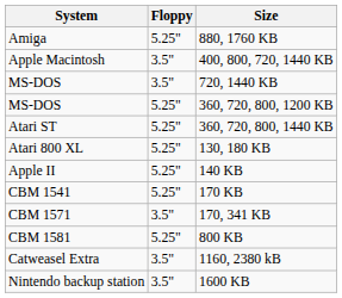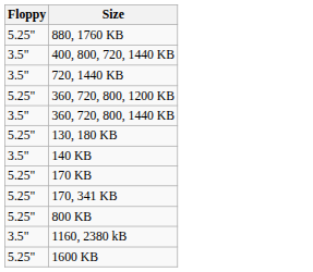- column: System | Amiga | Apple Macintosh | MS-DOS | MS-DOS | Atari ST | Atari 800 XL | Apple II | CBM 1541 | CBM 1571 | CBM 1581 | Catweasel Extra | Nintendo backup station
360, 720, 800, 1440 KB | Floppy: 5.25" -> 3.5"
140 KB | Floppy: 5.25" -> 3.5"
170, 341 KB | Floppy: 3.5" -> 5.25"
1600 KB | Floppy: 3.5" -> 5.25"
